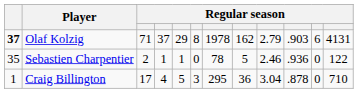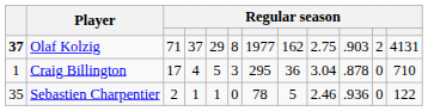Olaf Kolzig | column 7: 1978 -> 1977
Olaf Kolzig | column 9: 2.79 -> 2.75
Olaf Kolzig | column 11: 6 -> 2
rows swapped: Craig Billington <-> Sebastien Charpentier
